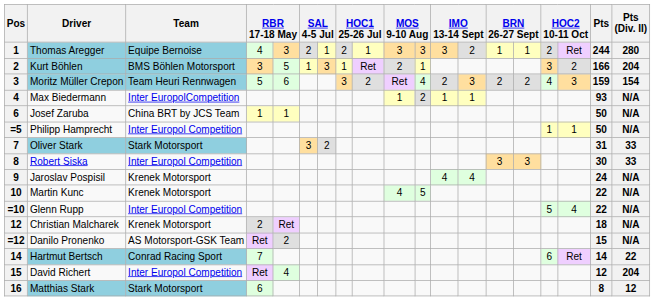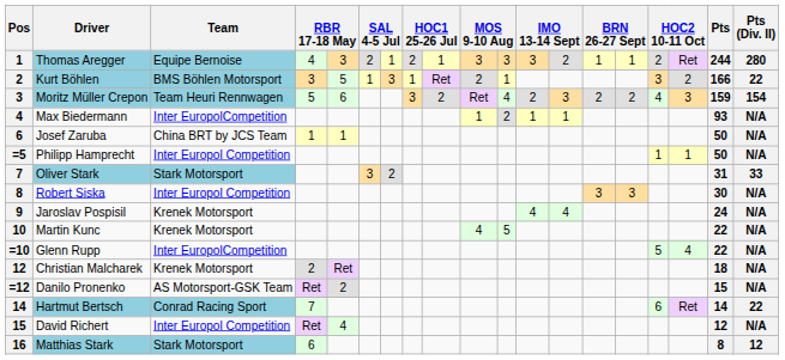Kurt Böhlen | Pts (Div. II): 204 -> 22
Robert Siska | Pts (Div. II): 33 -> N/A
Glenn Rupp | Team: Inter Europol Competition -> Inter EuropolCompetition
David Richert | Pts (Div. II): 204 -> N/A
